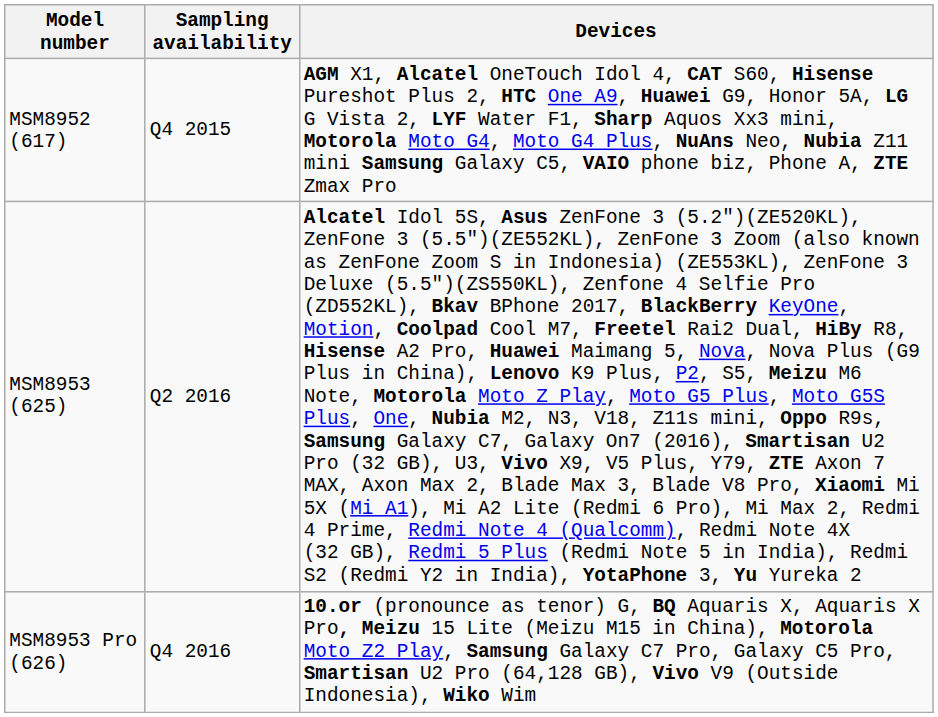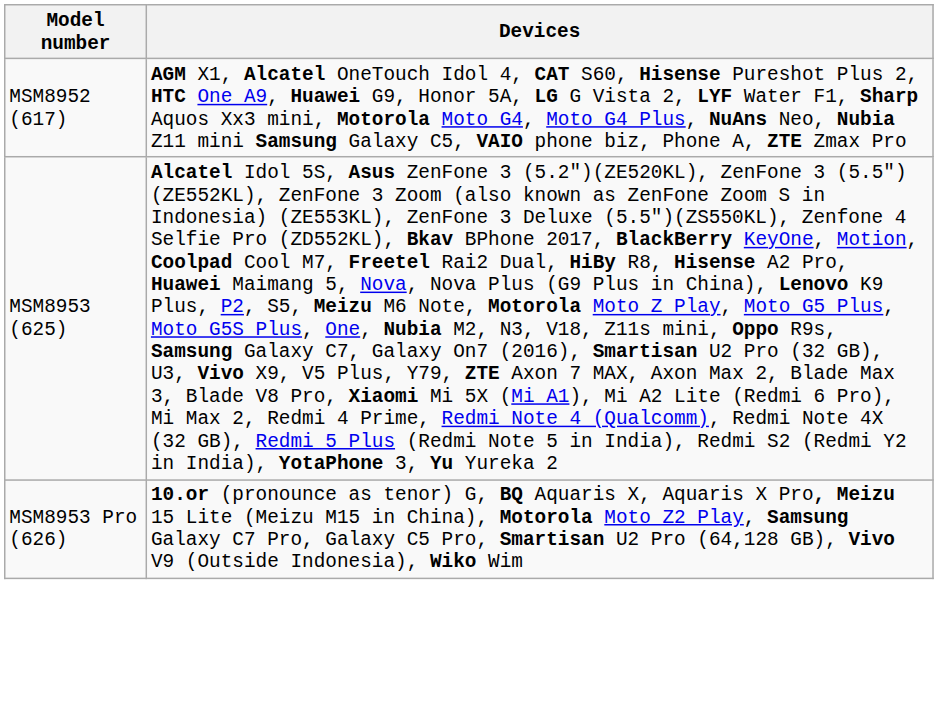- column: Sampling availability | Q4 2015 | Q2 2016 | Q4 2016
